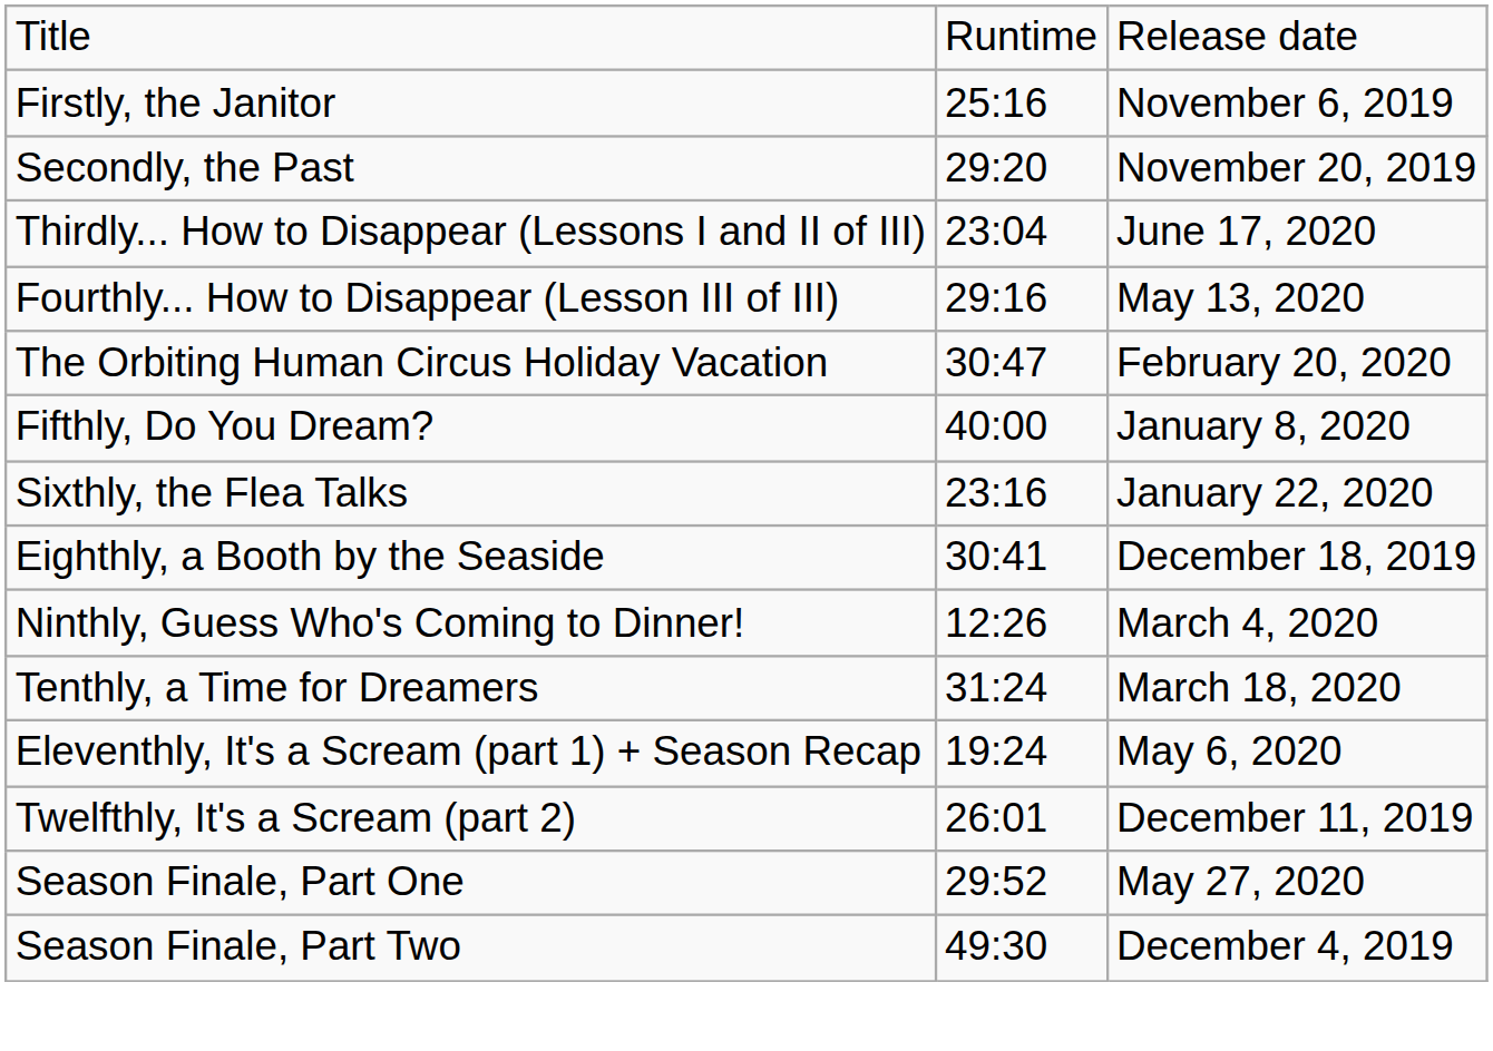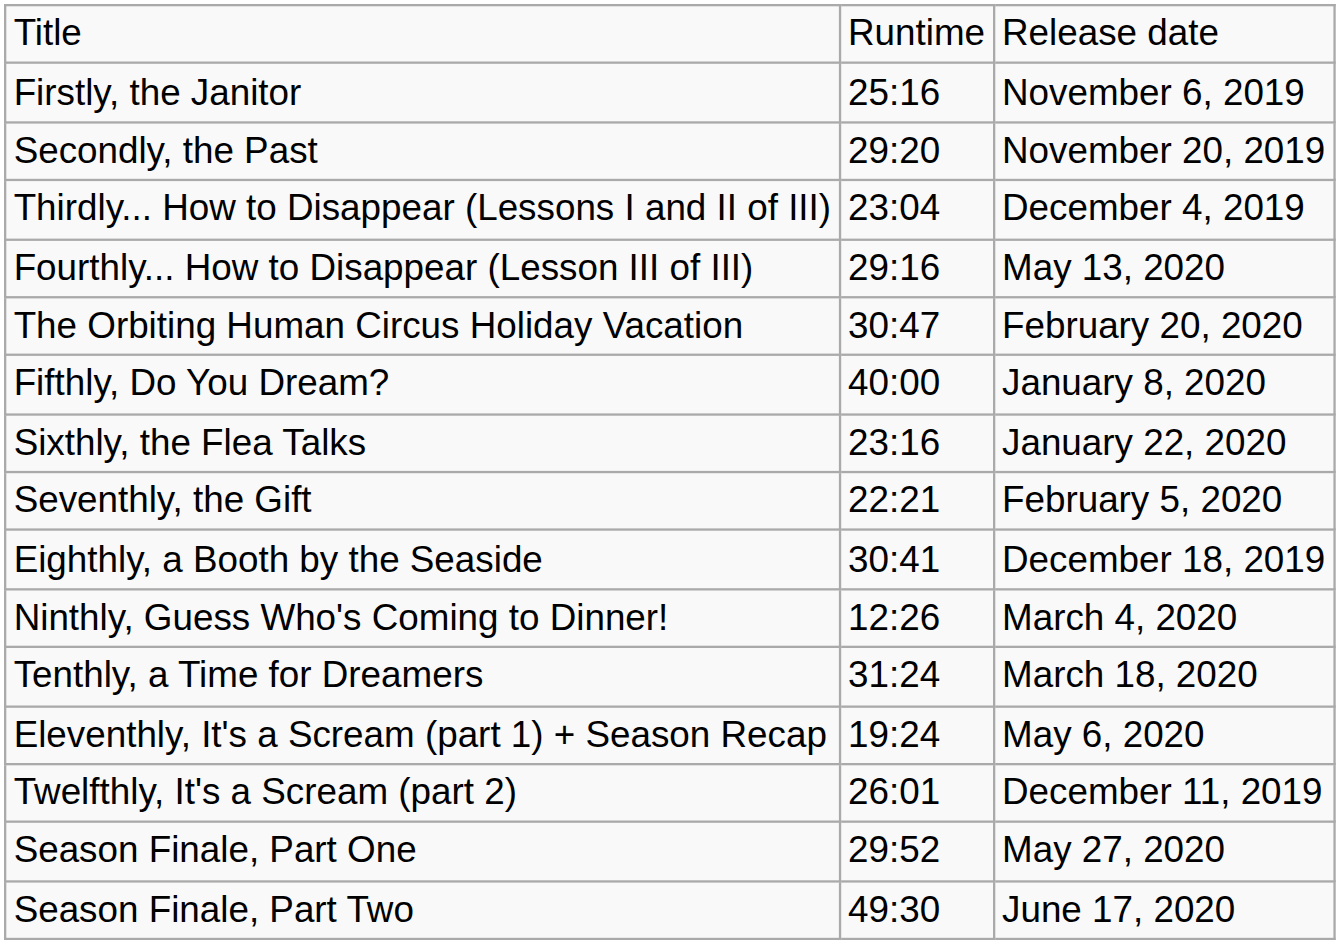Thirdly... How to Disappear (Lessons I and II of III) | column 3: June 17, 2020 -> December 4, 2019
+ row: Seventhly, the Gift | 22:21 | February 5, 2020
Season Finale, Part Two | column 3: December 4, 2019 -> June 17, 2020
